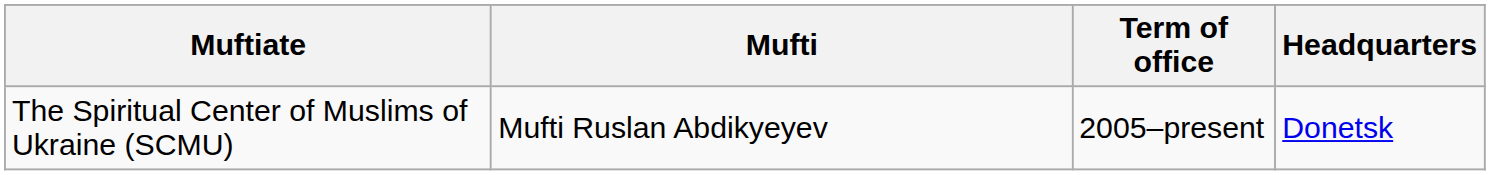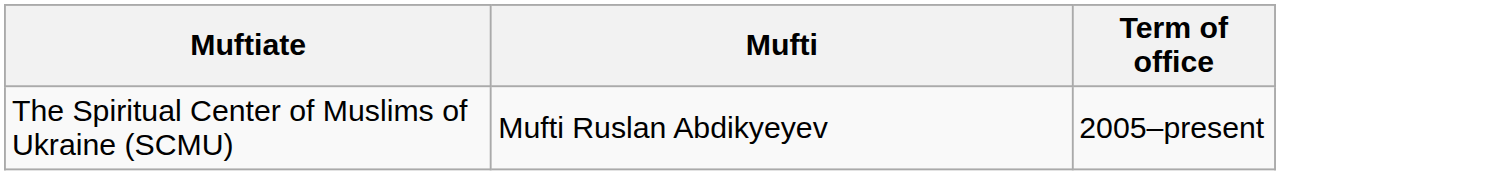- column: Headquarters | Donetsk
